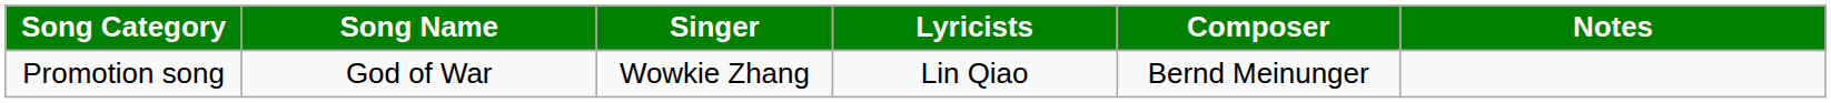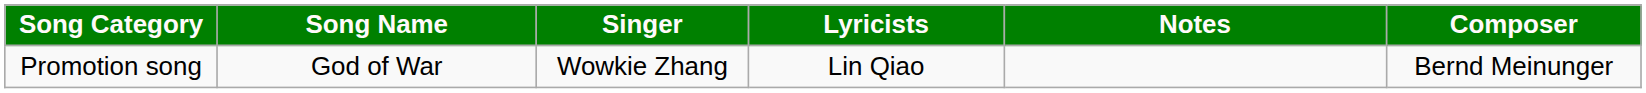columns swapped: Composer <-> Notes
